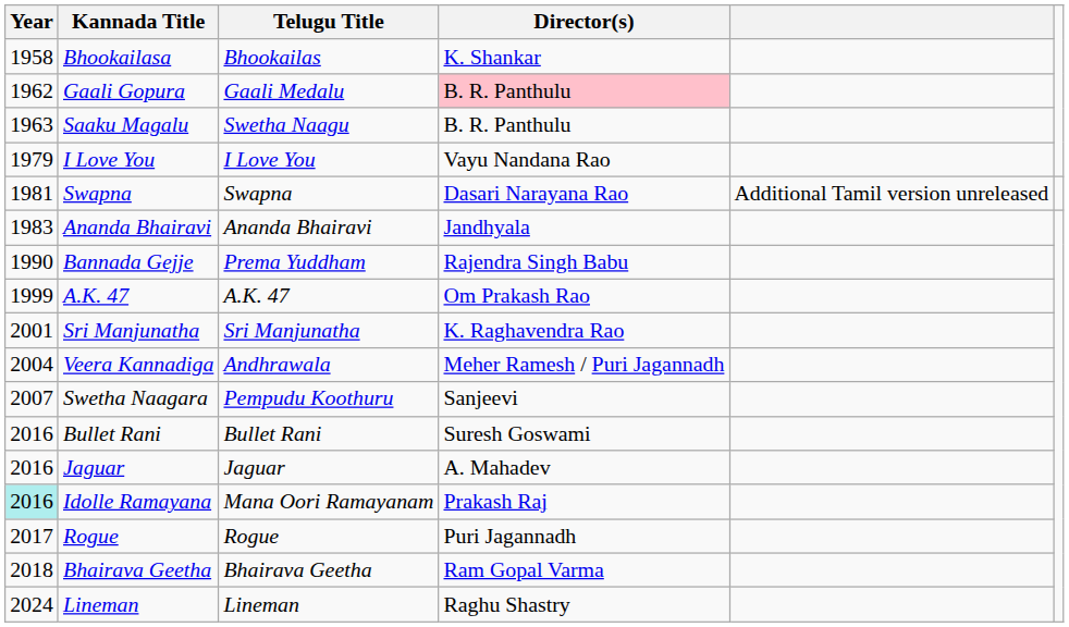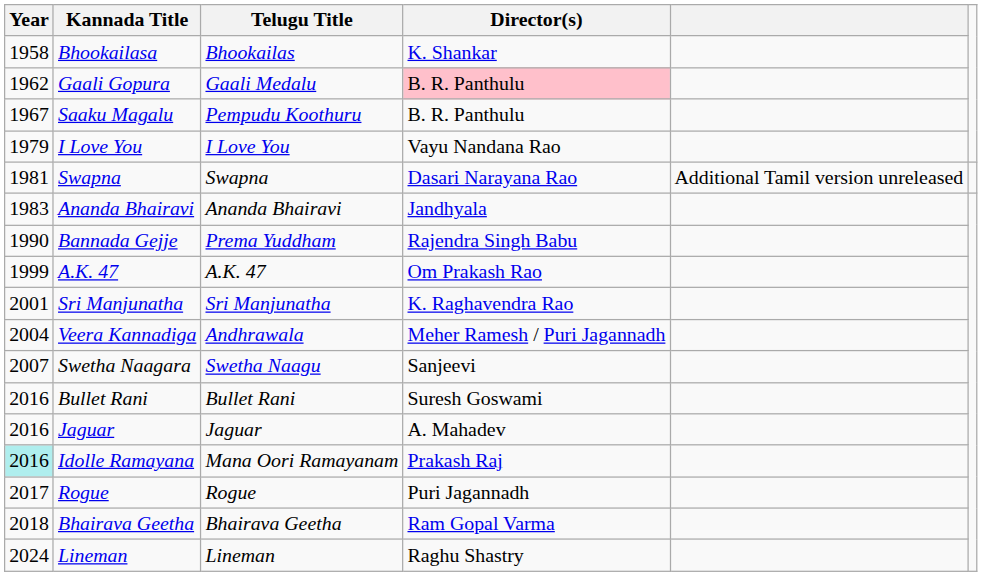Saaku Magalu | Year: 1963 -> 1967
Saaku Magalu | Telugu Title: Swetha Naagu -> Pempudu Koothuru
Swetha Naagara | Telugu Title: Pempudu Koothuru -> Swetha Naagu
